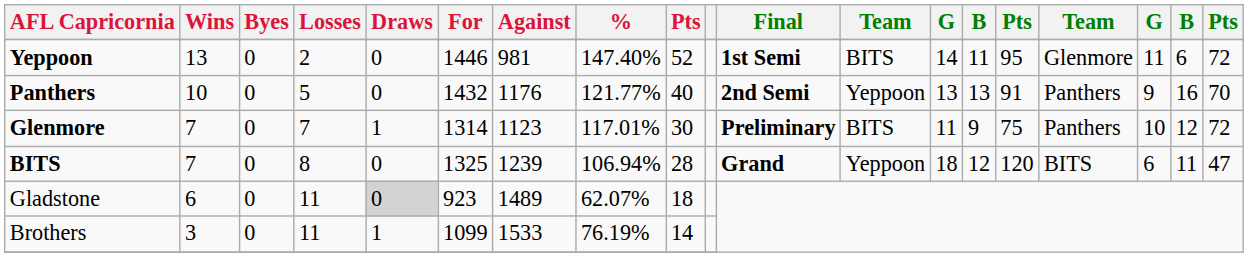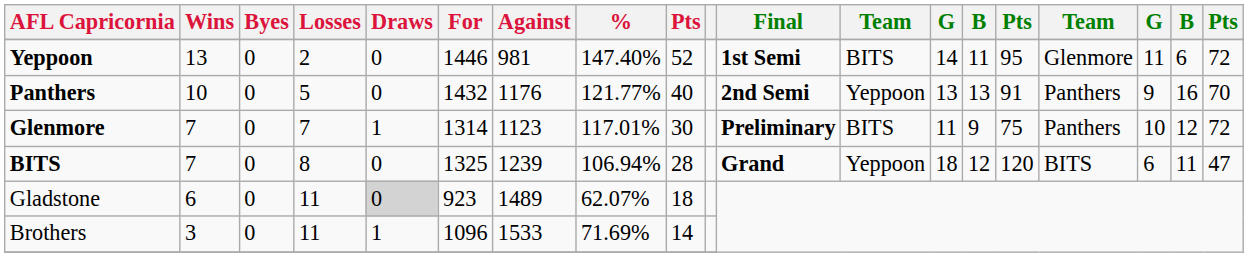Brothers | For: 1099 -> 1096
Brothers | %: 76.19% -> 71.69%
